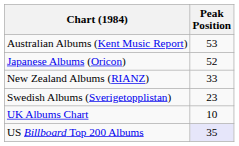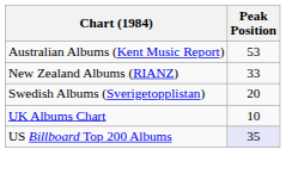- row: Japanese Albums (Oricon) | 52
Swedish Albums (Sverigetopplistan) | Peak Position: 23 -> 20
